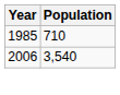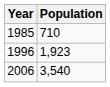+ row: 1996 | 1,923
